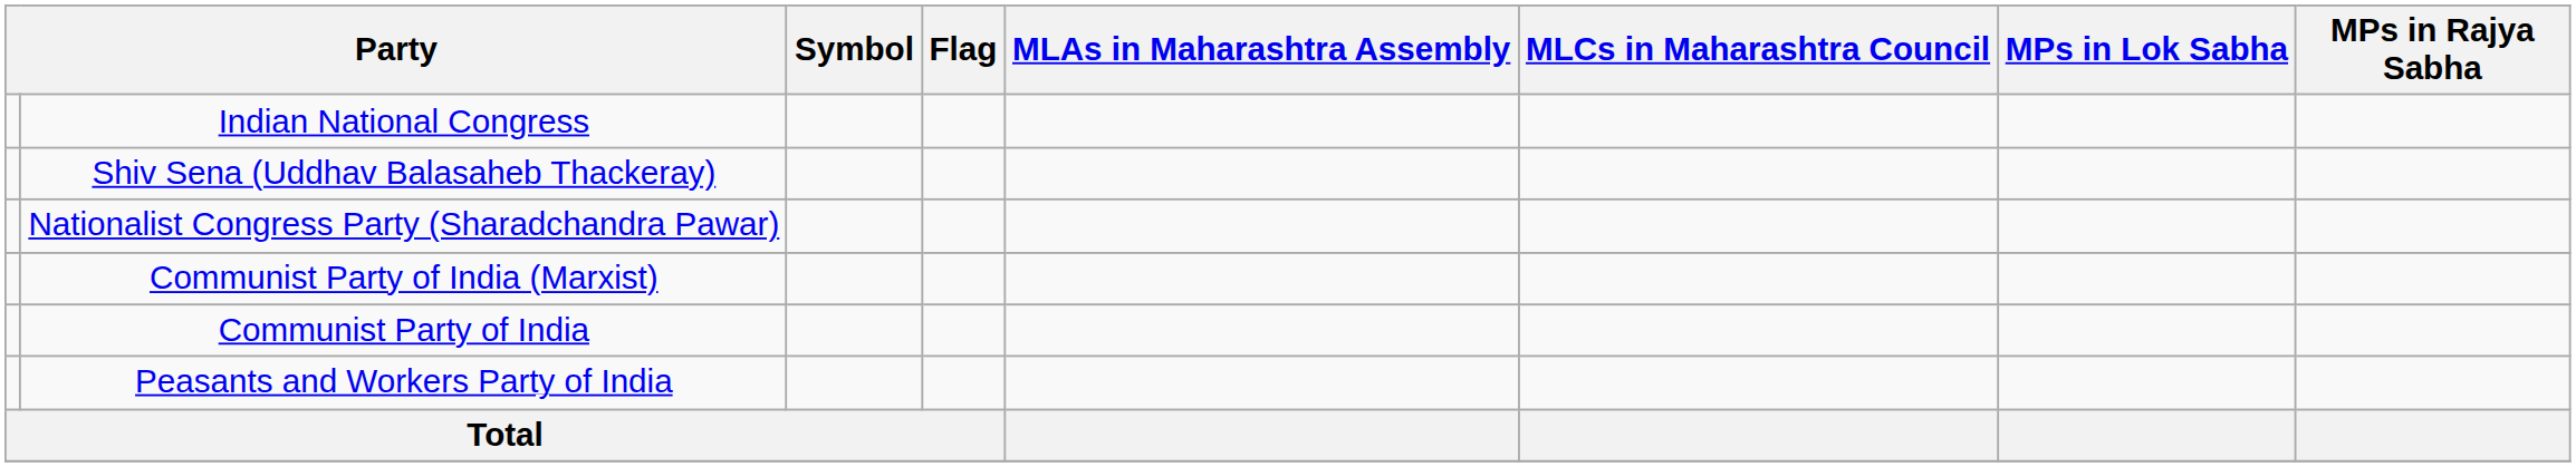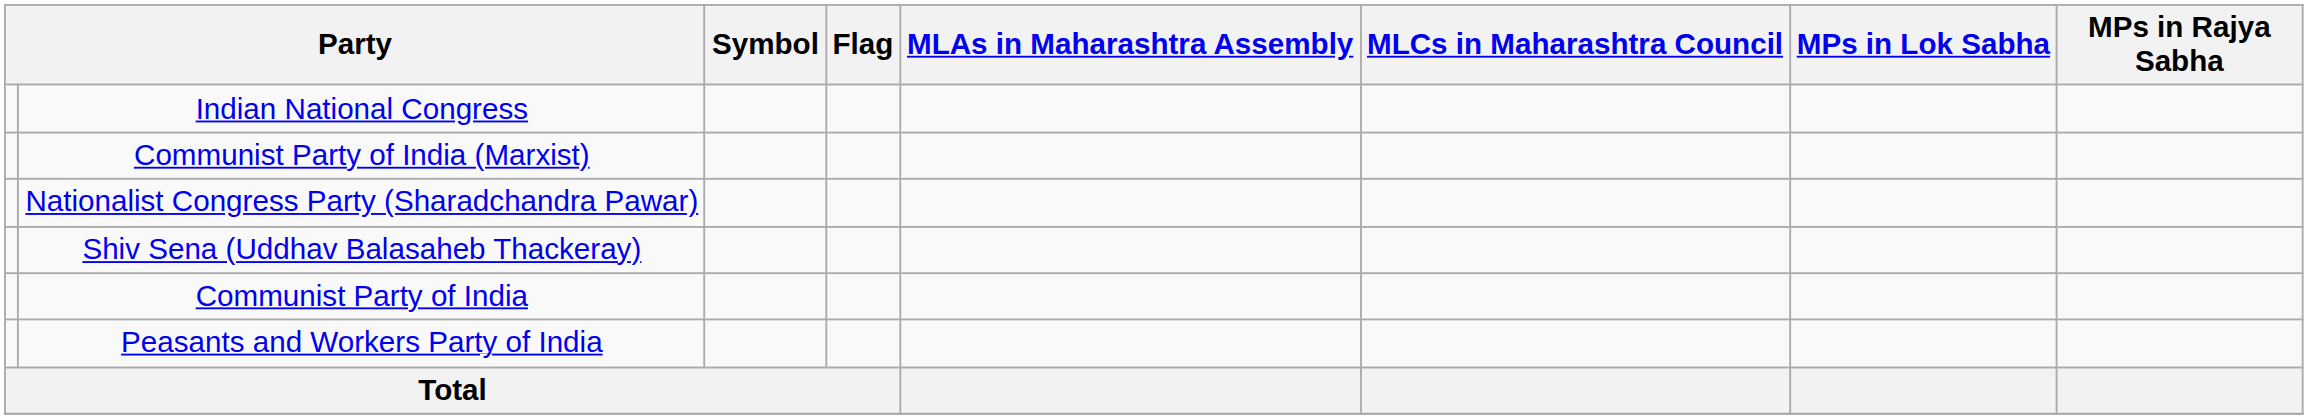rows swapped: Shiv Sena (Uddhav Balasaheb Thackeray) <-> Communist Party of India (Marxist)
